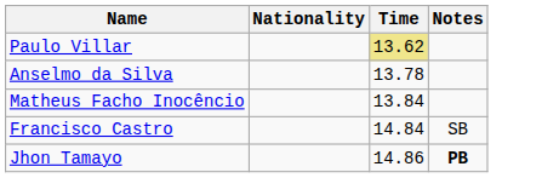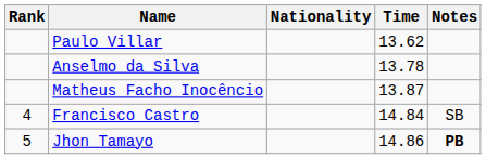+ column: Rank | 4 | 5
Paulo Villar | Time: khaki background -> no background
Matheus Facho Inocêncio | Time: 13.84 -> 13.87
